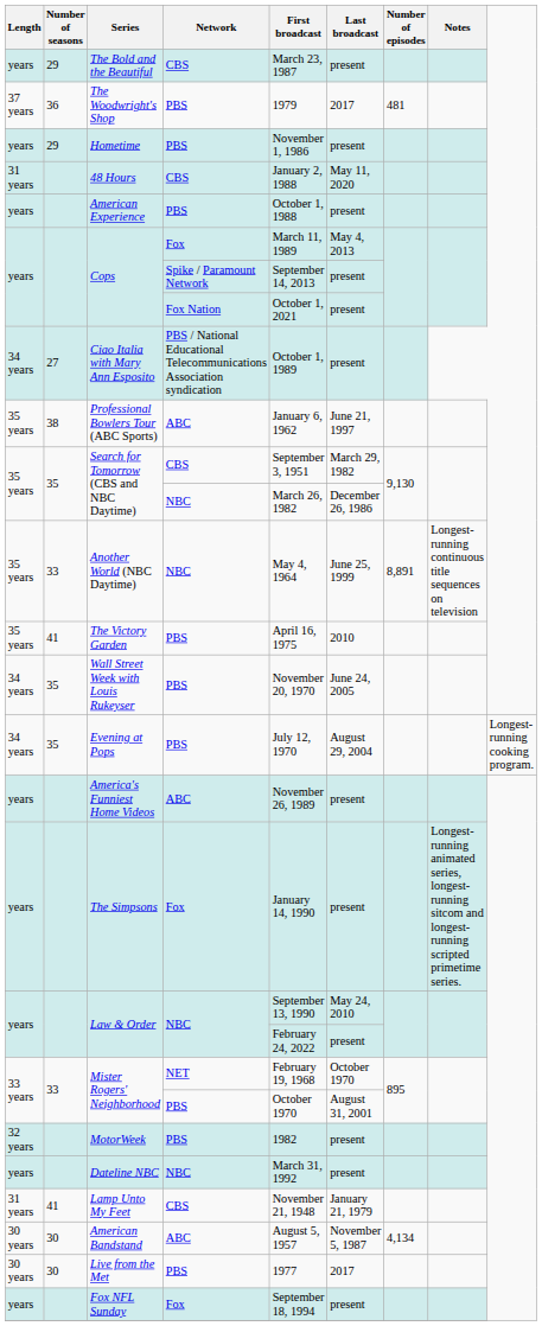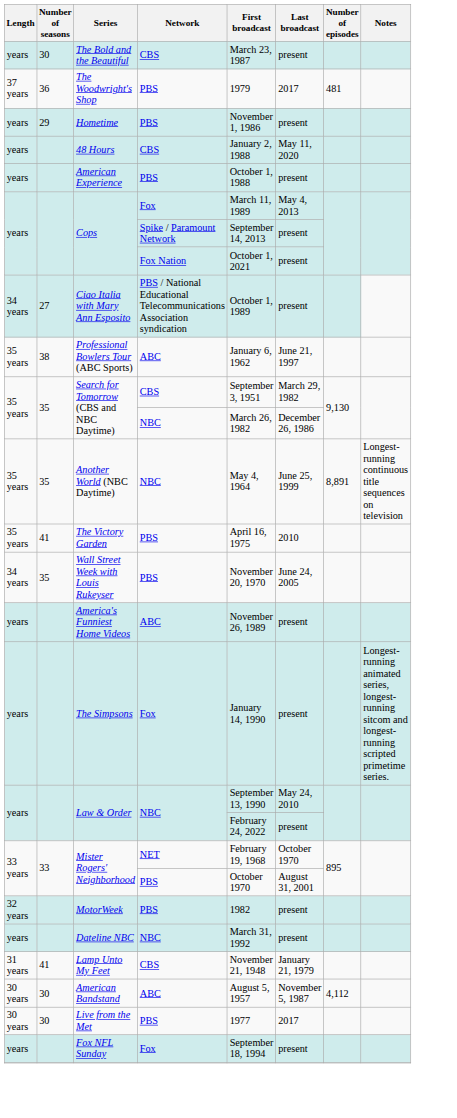The Bold and the Beautiful | Number of seasons: 29 -> 30
48 Hours | Length: 31 years -> years
Another World (NBC Daytime) | Number of seasons: 33 -> 35
- row: 34 years | 35 | Evening at Pops | PBS | July 12, 1970 | August 29, 2004 | Longest-running cooking program.
American Bandstand | Number of episodes: 4,134 -> 4,112
